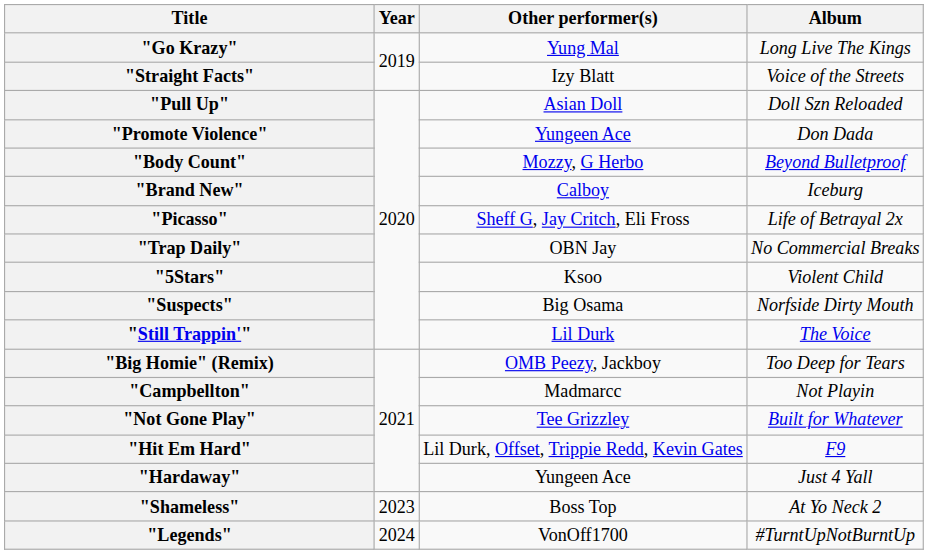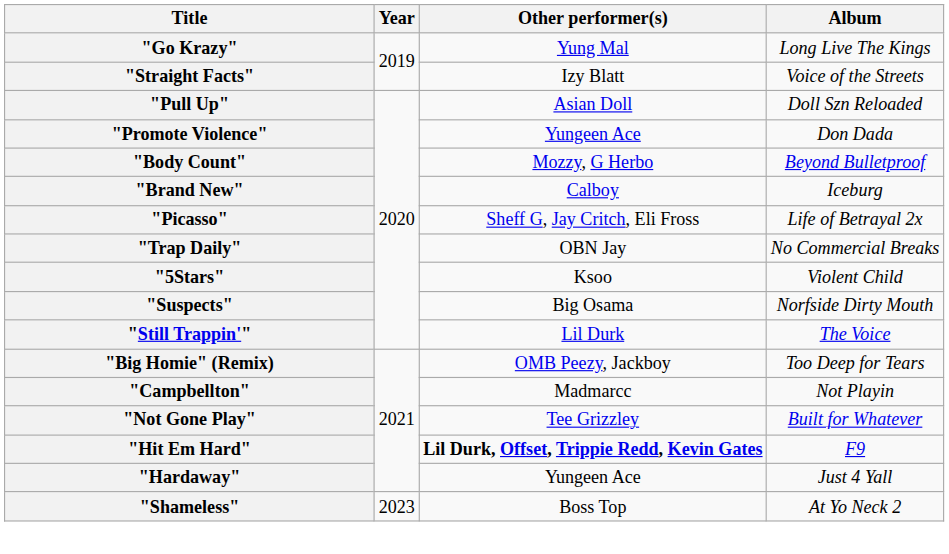"Hit Em Hard" | Other performer(s): normal -> bold
- row: "Legends" | 2024 | VonOff1700 | #TurntUpNotBurntUp
